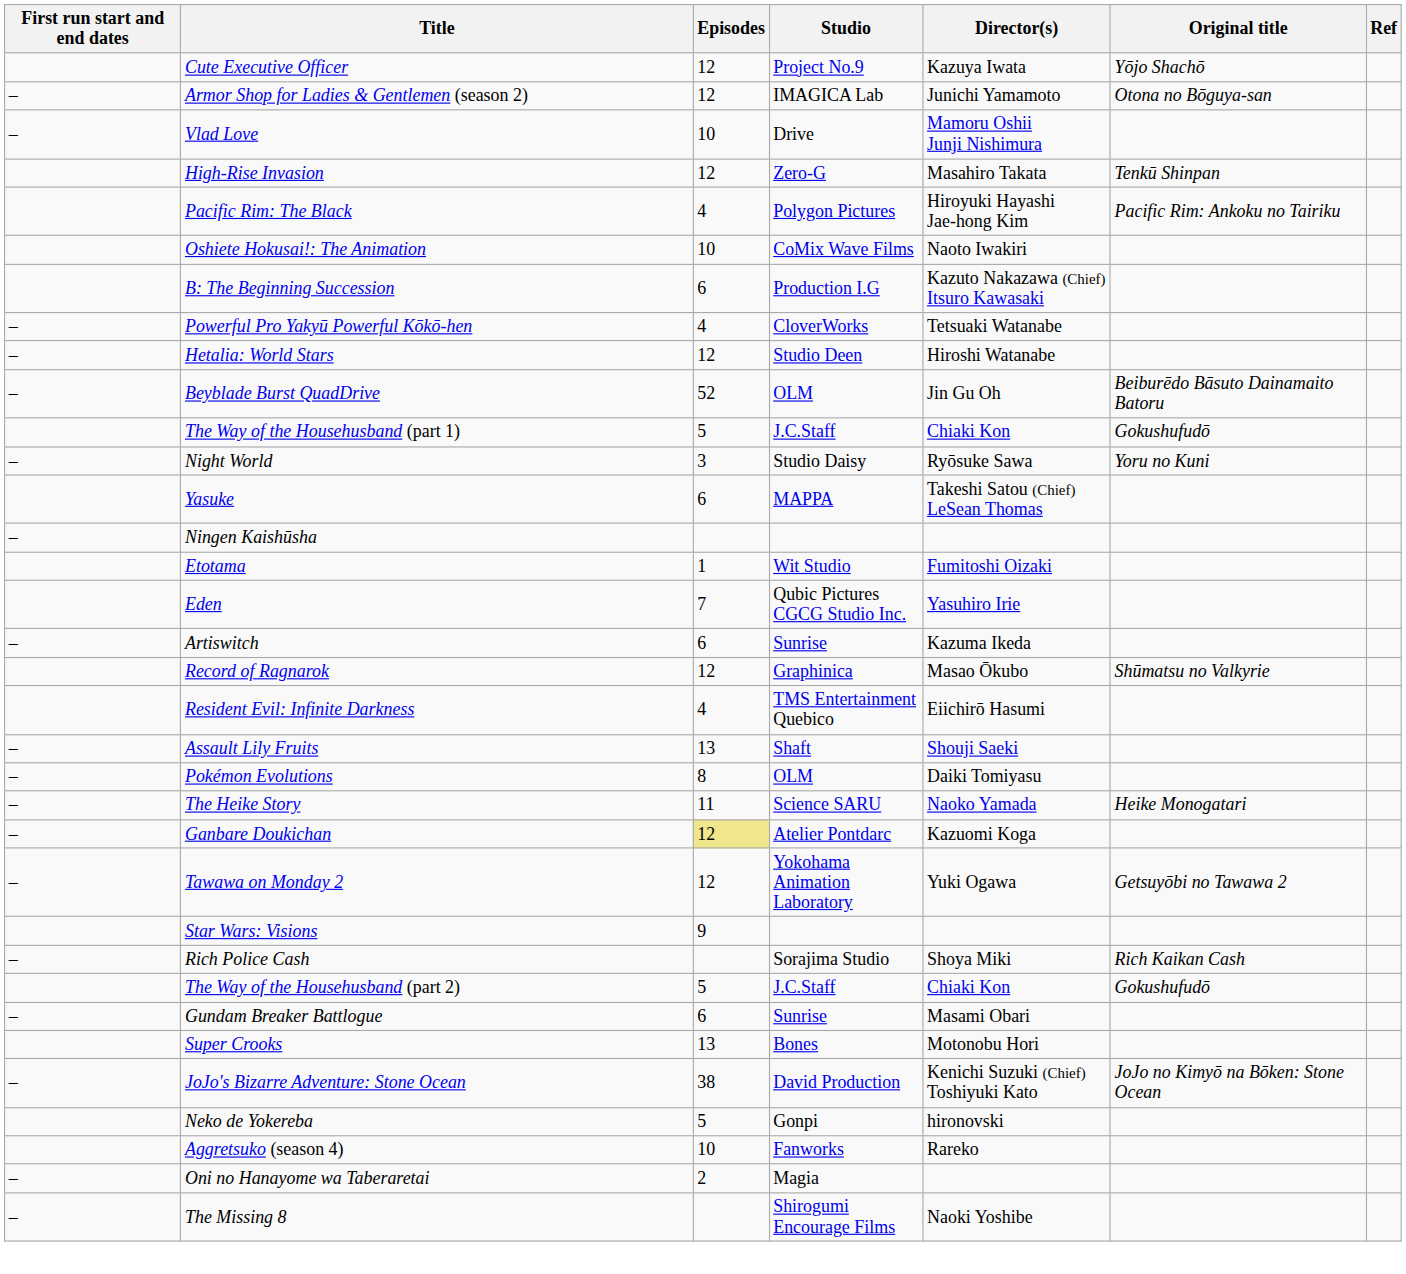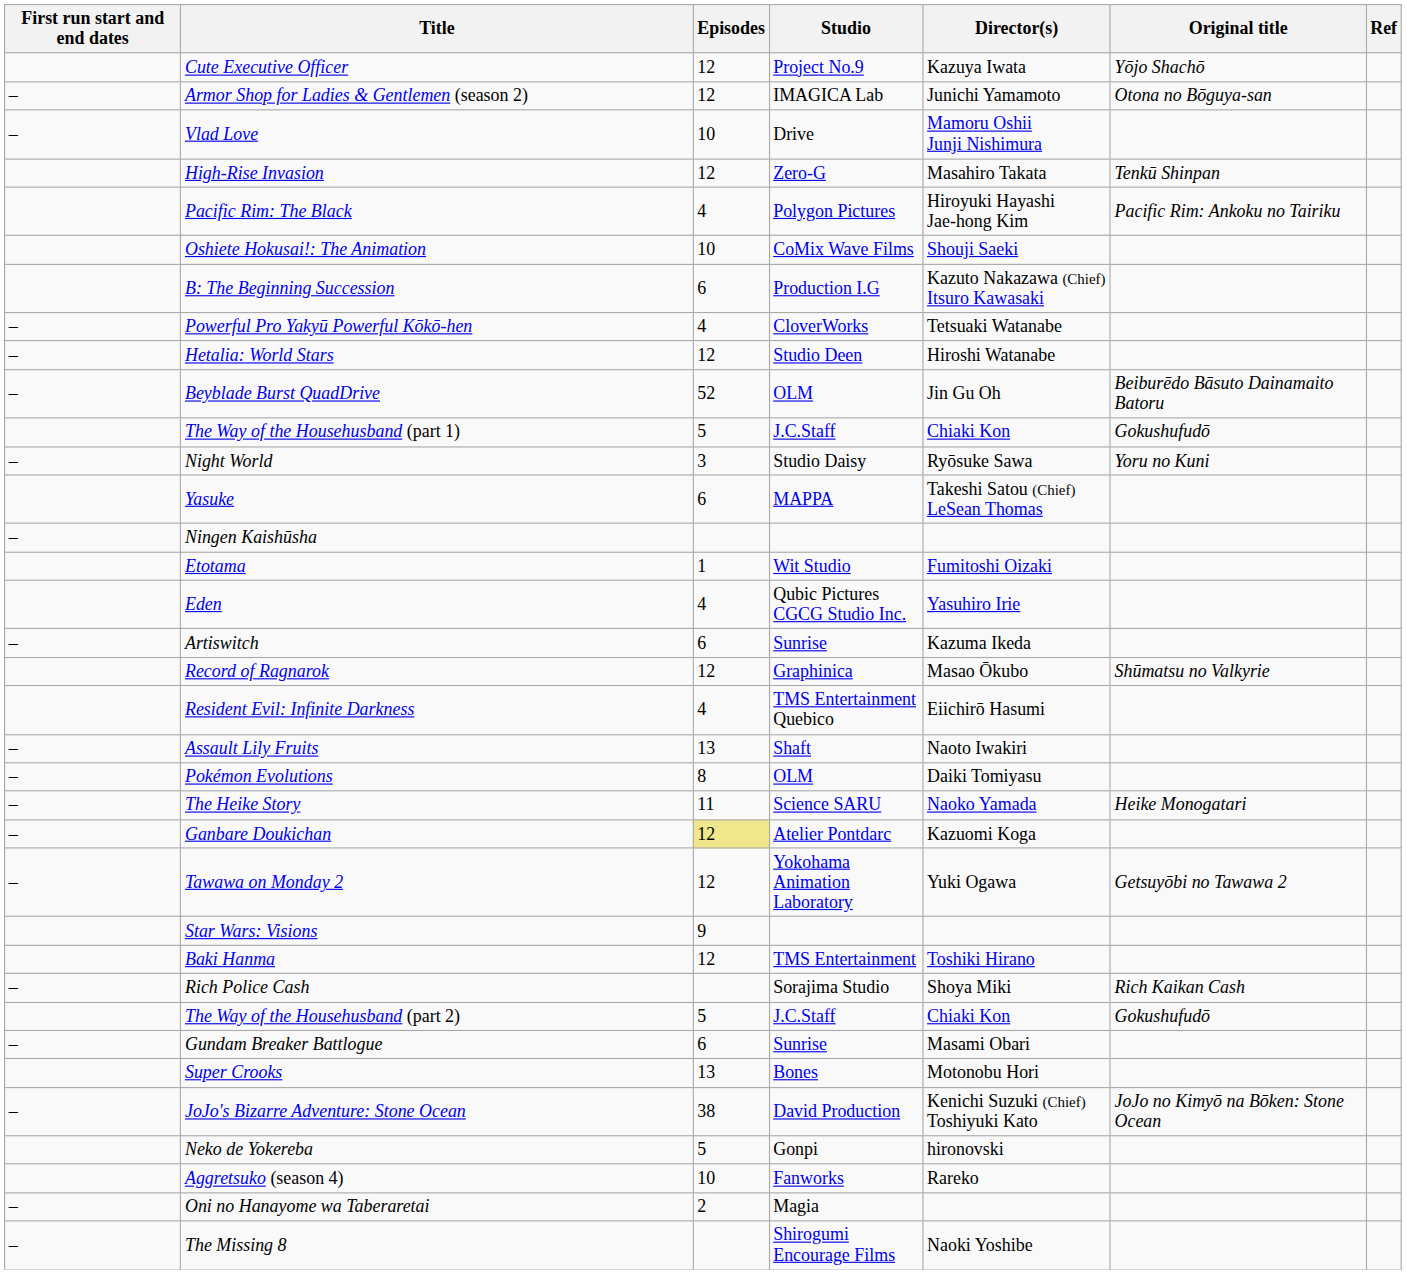Oshiete Hokusai!: The Animation | Director(s): Naoto Iwakiri -> Shouji Saeki
Eden | Episodes: 7 -> 4
Assault Lily Fruits | Director(s): Shouji Saeki -> Naoto Iwakiri
+ row: Baki Hanma | 12 | TMS Entertainment | Toshiki Hirano
